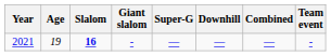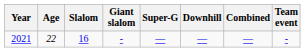2021 | Age: 19 -> 22
2021 | Slalom: bold -> normal
